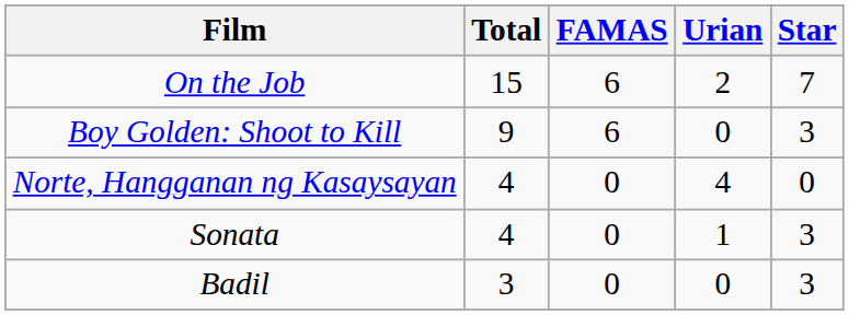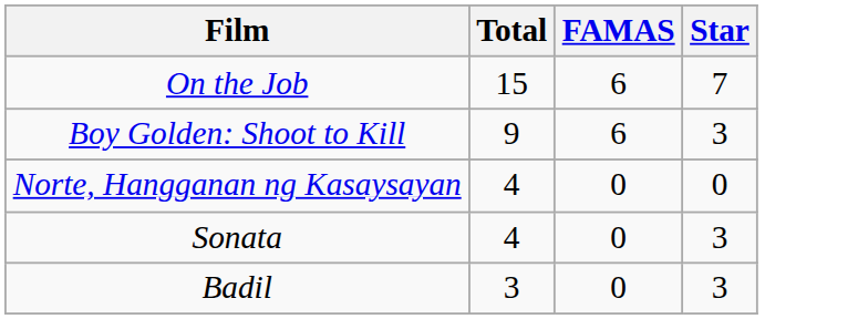- column: Urian | 2 | 0 | 4 | 1 | 0
